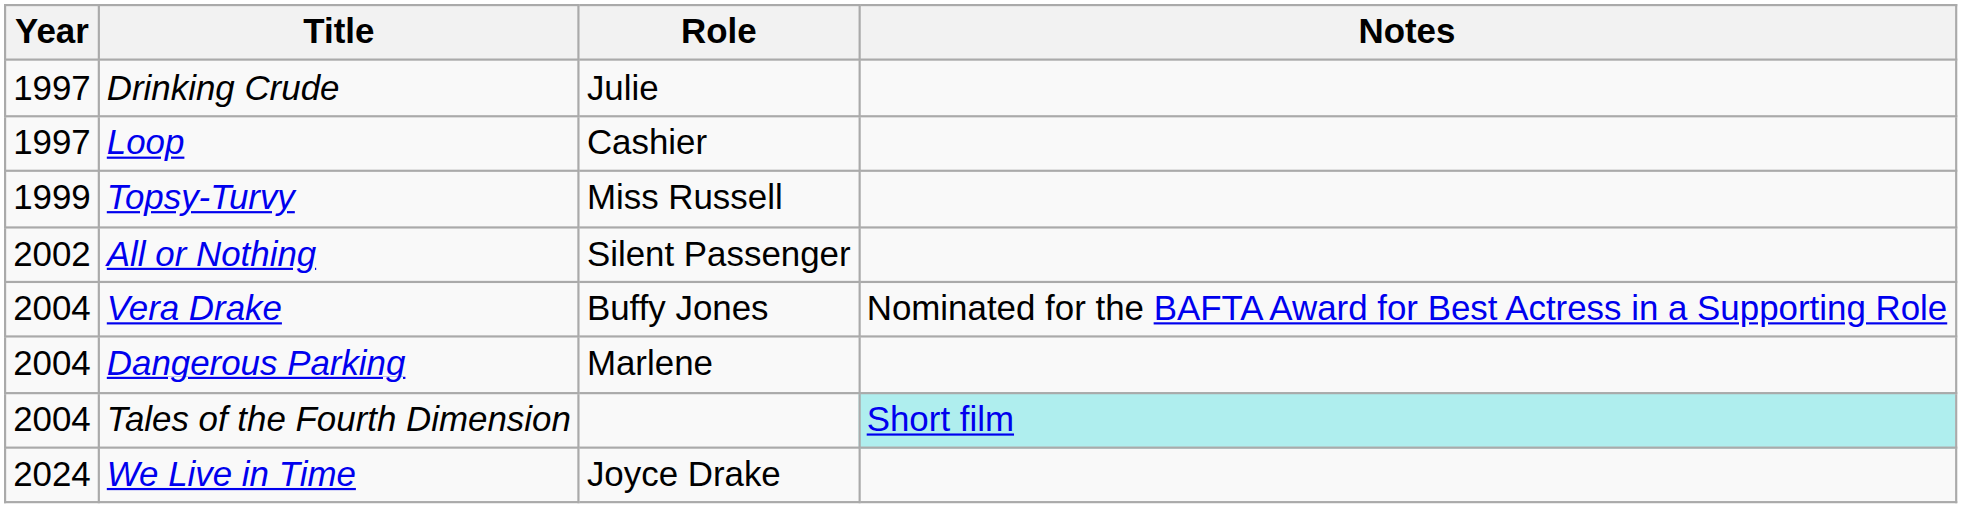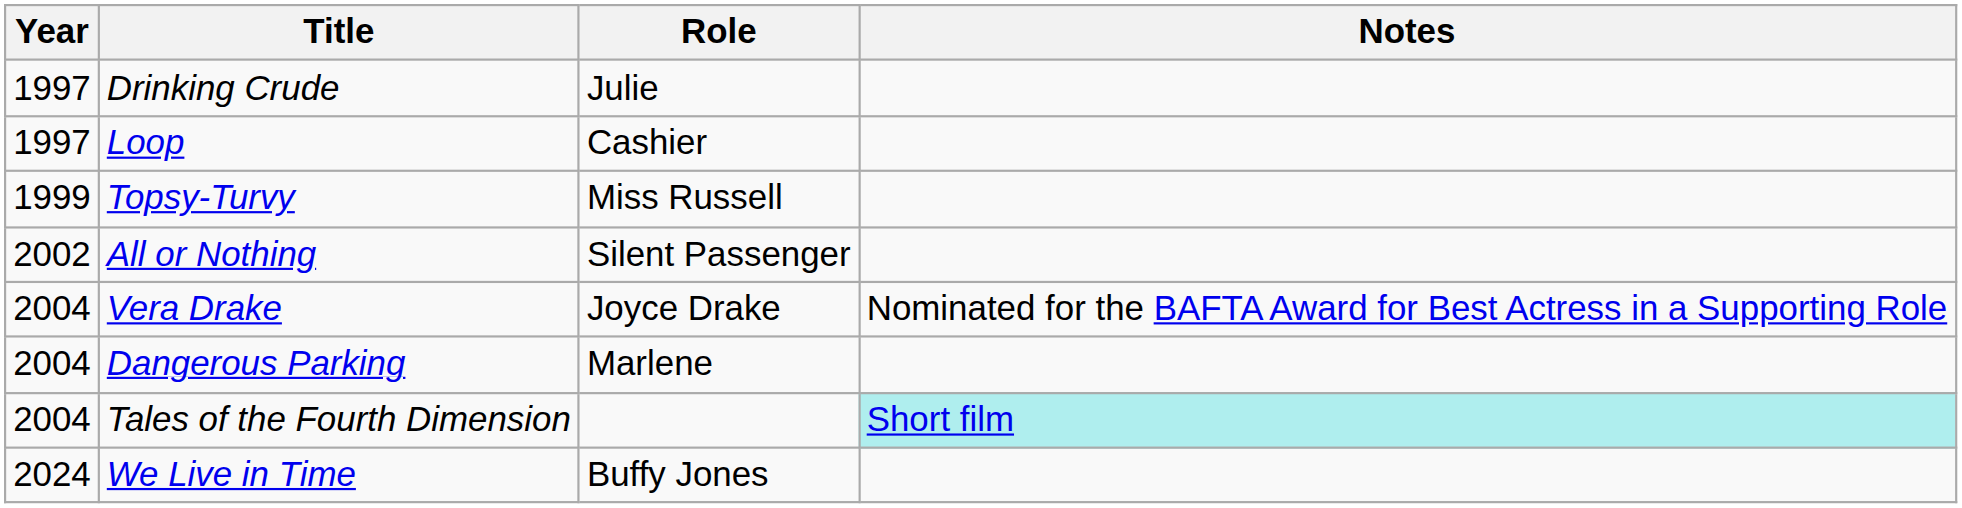Vera Drake | Role: Buffy Jones -> Joyce Drake
We Live in Time | Role: Joyce Drake -> Buffy Jones
